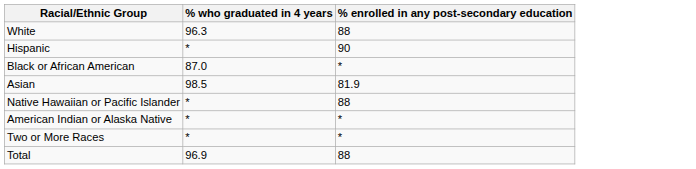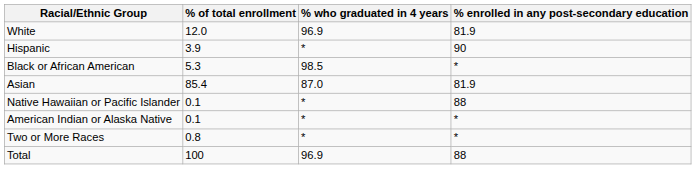+ column: % of total enrollment | 12.0 | 3.9 | 5.3 | 85.4 | 0.1 | 0.1 | 0.8 | 100
White | % who graduated in 4 years: 96.3 -> 96.9
White | % enrolled in any post-secondary education: 88 -> 81.9
Black or African American | % who graduated in 4 years: 87.0 -> 98.5
Asian | % who graduated in 4 years: 98.5 -> 87.0
